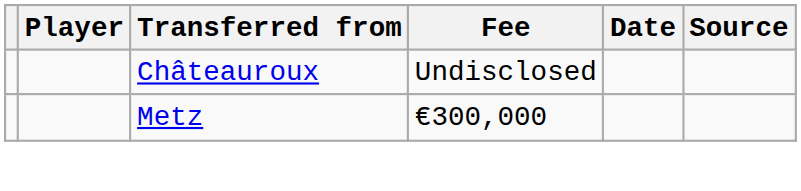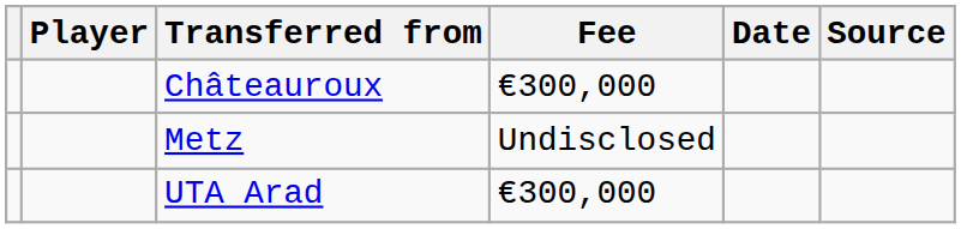Châteauroux | Fee: Undisclosed -> €300,000
Metz | Fee: €300,000 -> Undisclosed
+ row: UTA Arad | €300,000
